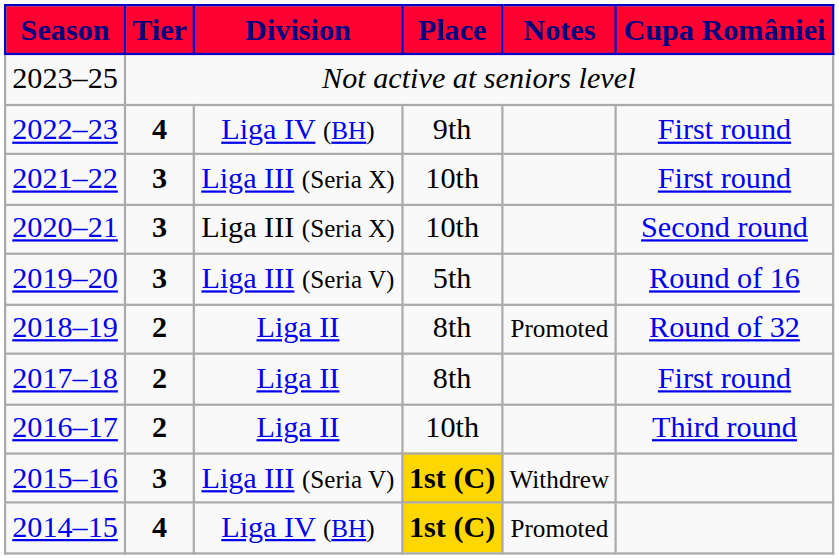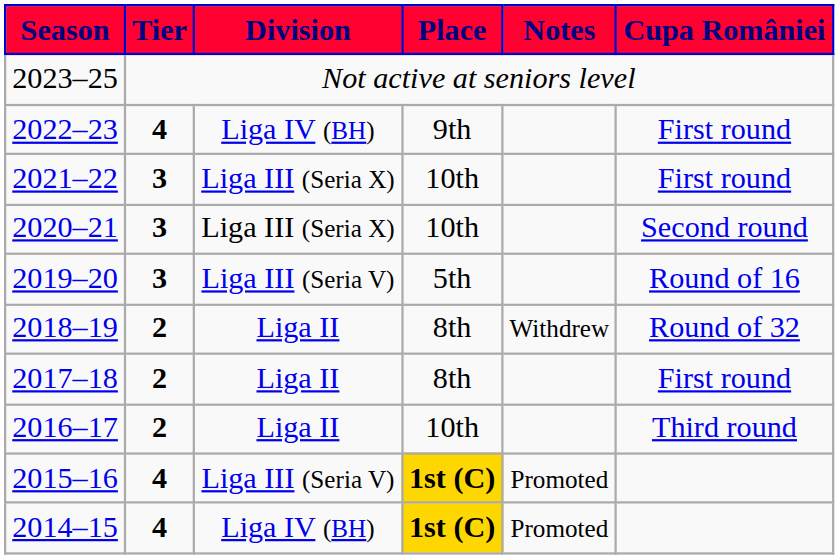2018–19 | Notes: Promoted -> Withdrew
2015–16 | Tier: 3 -> 4
2015–16 | Notes: Withdrew -> Promoted
